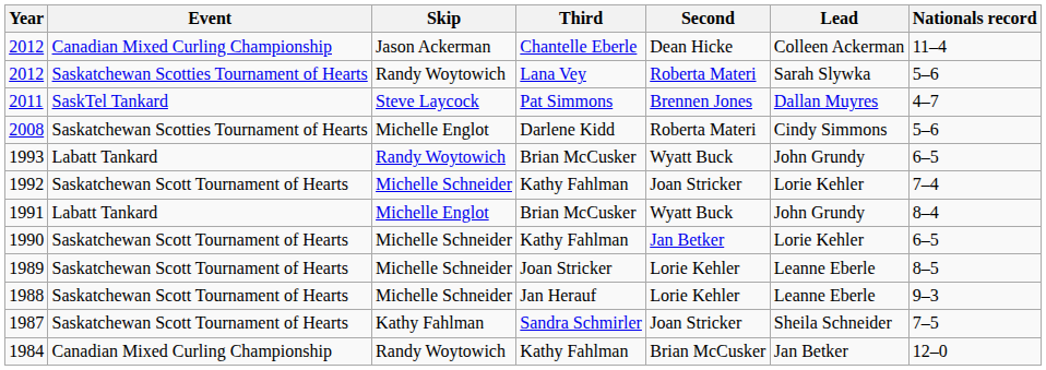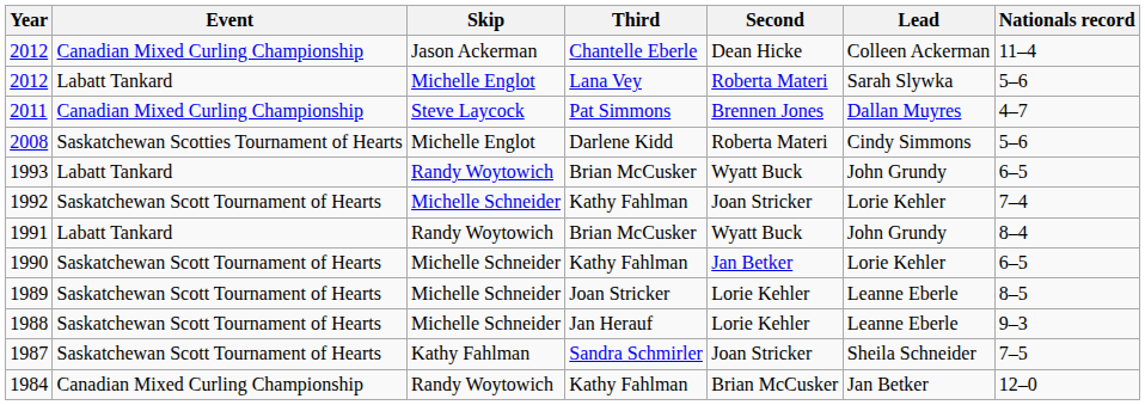2012 / Lana Vey | Event: Saskatchewan Scotties Tournament of Hearts -> Labatt Tankard
2012 / Lana Vey | Skip: Randy Woytowich -> Michelle Englot
2011 | Event: SaskTel Tankard -> Canadian Mixed Curling Championship
1991 | Skip: Michelle Englot -> Randy Woytowich
